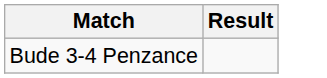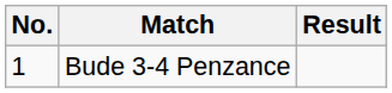+ column: No. | 1
